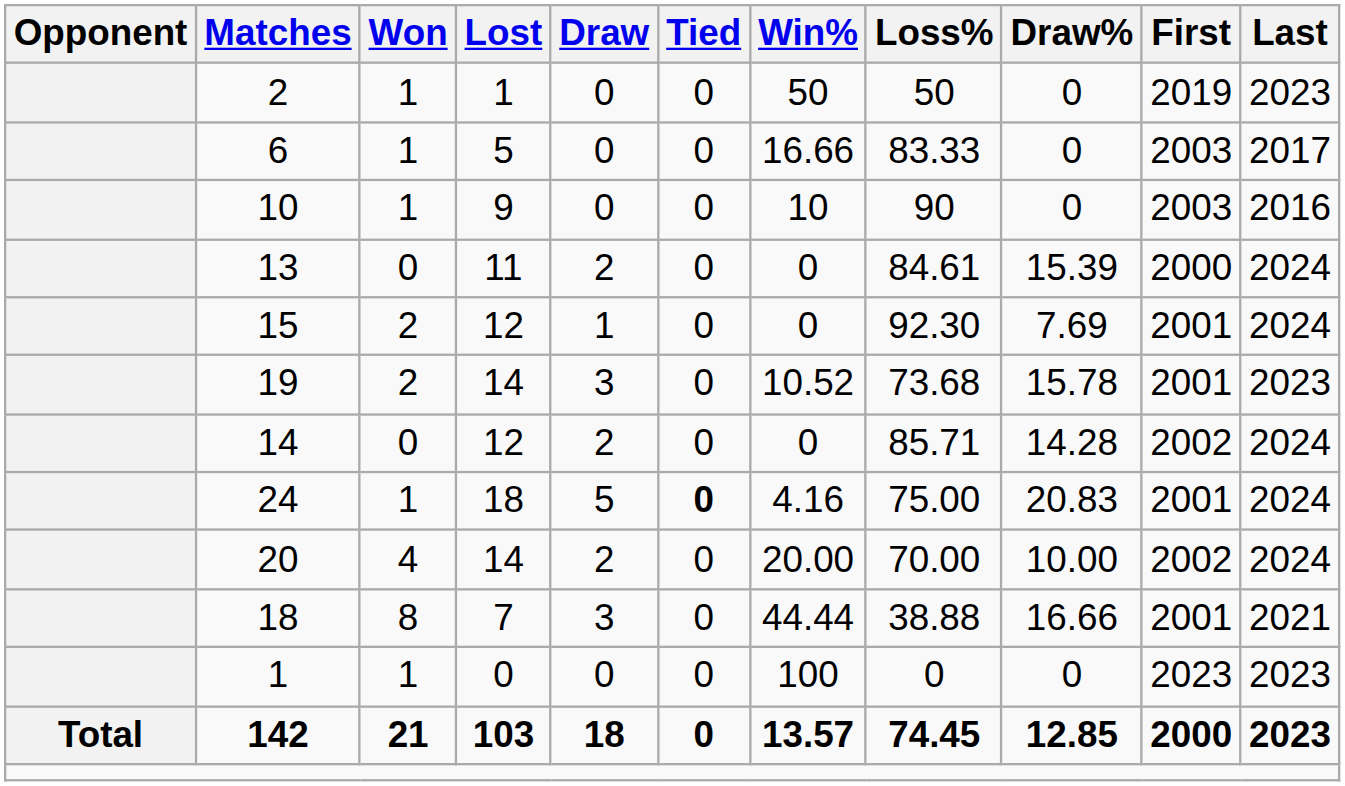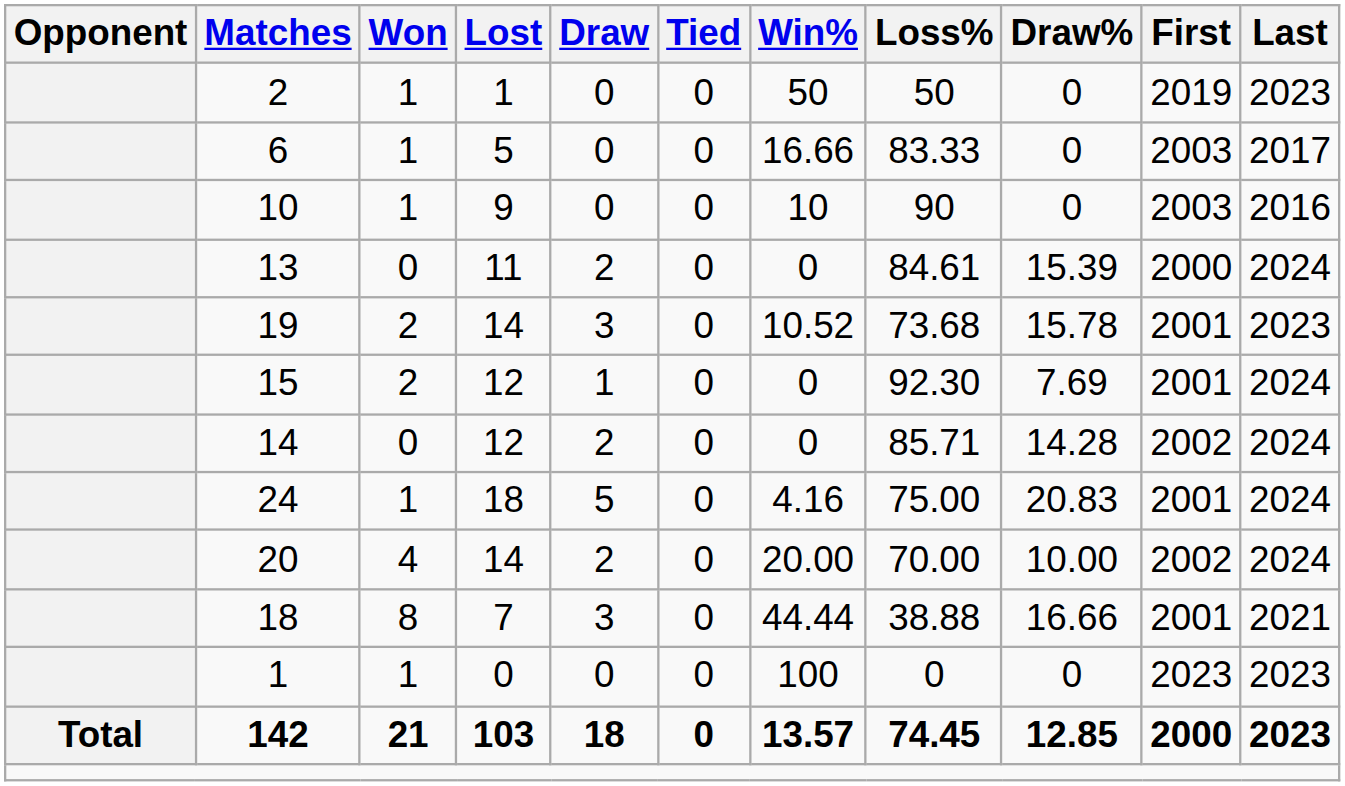rows swapped: 19 <-> 15
24 | Tied: bold -> normal
